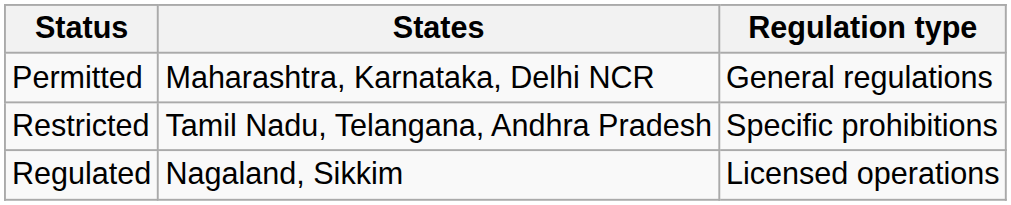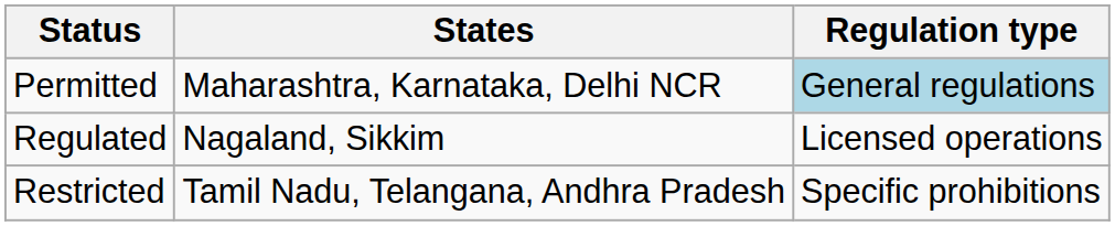Permitted | Regulation type: no background -> lightblue background
rows swapped: Restricted <-> Regulated
